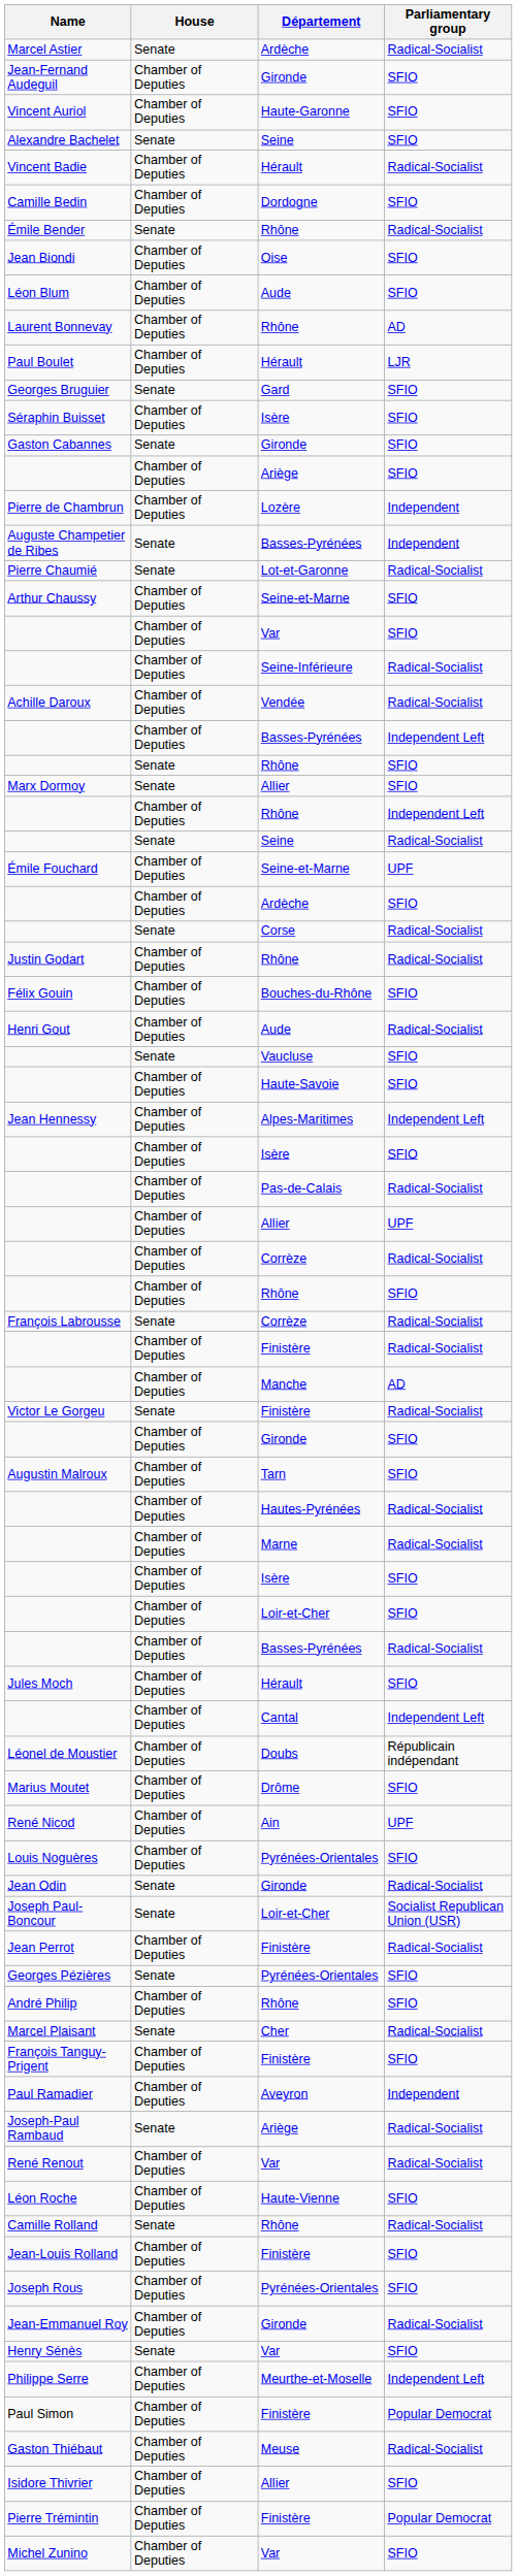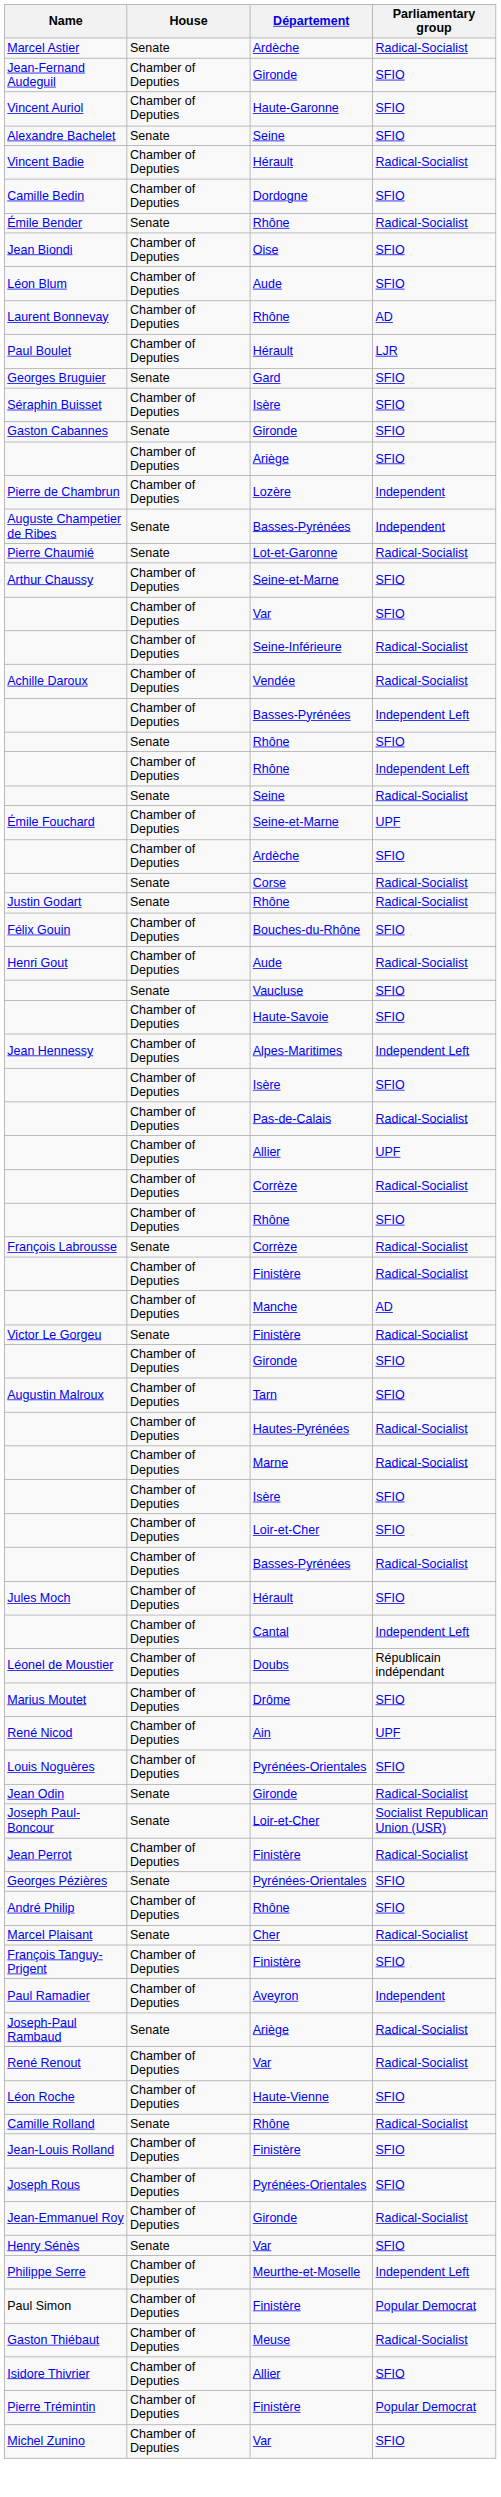- row: Marx Dormoy | Senate | Allier | SFIO
Justin Godart | House: Chamber of Deputies -> Senate
